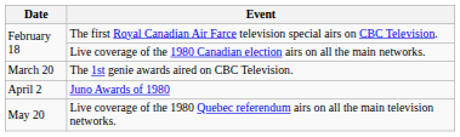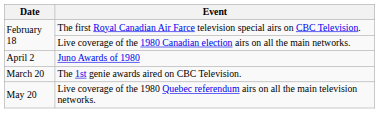rows swapped: The 1st genie awards aired on CBC Television. <-> Juno Awards of 1980
